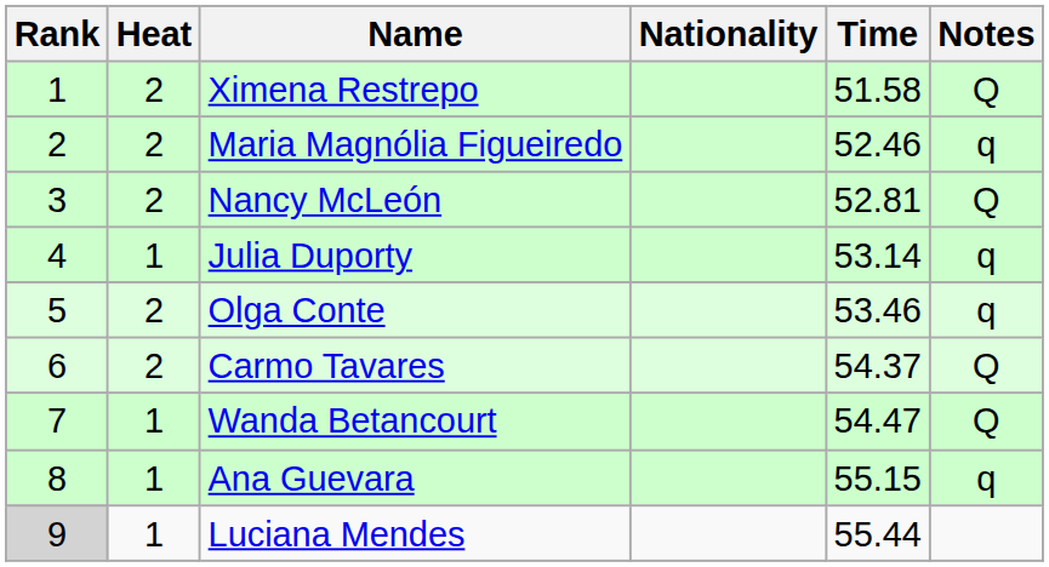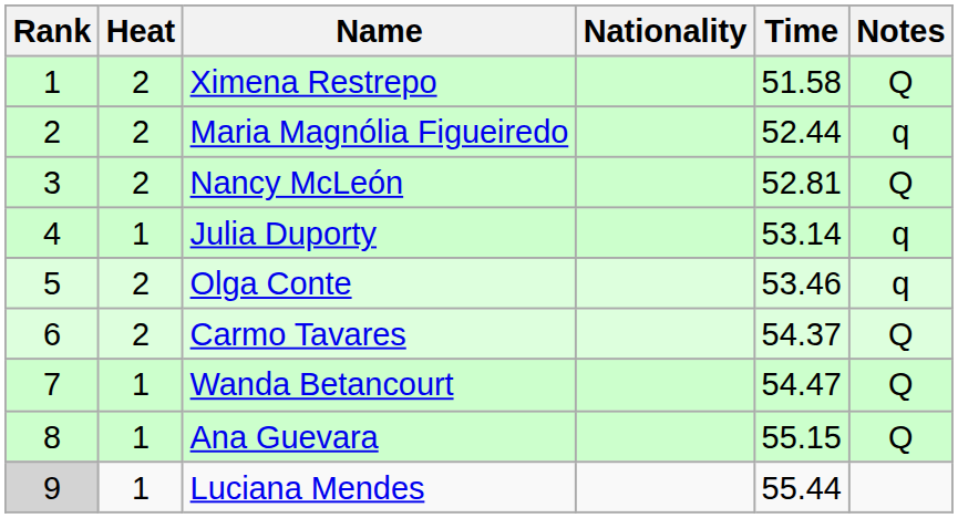Maria Magnólia Figueiredo | Time: 52.46 -> 52.44
Ana Guevara | Notes: q -> Q
